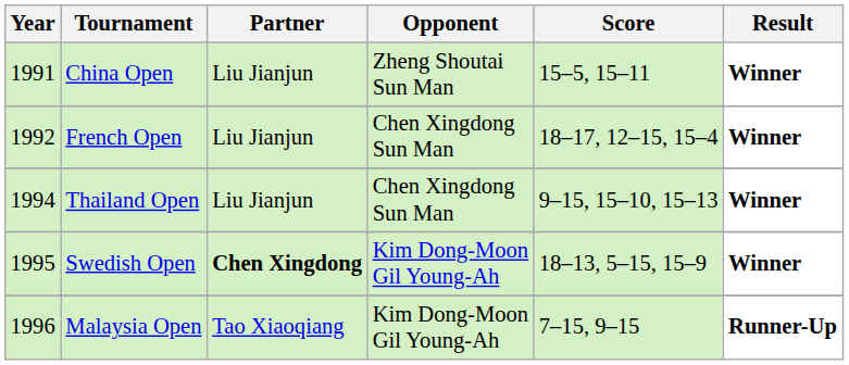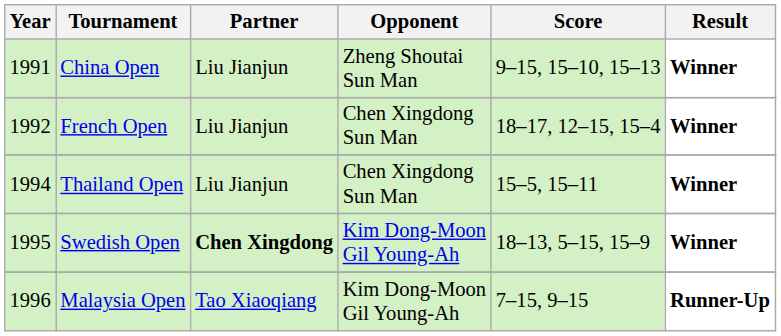China Open | Score: 15–5, 15–11 -> 9–15, 15–10, 15–13
Thailand Open | Score: 9–15, 15–10, 15–13 -> 15–5, 15–11
